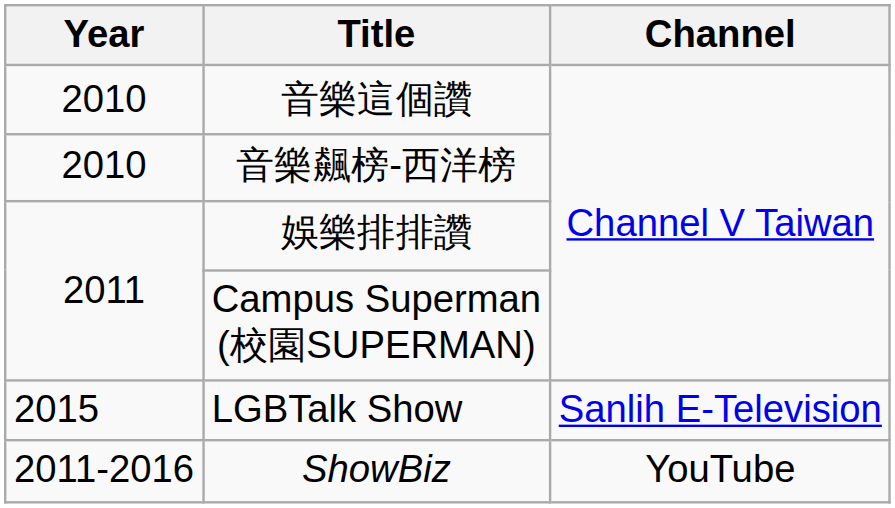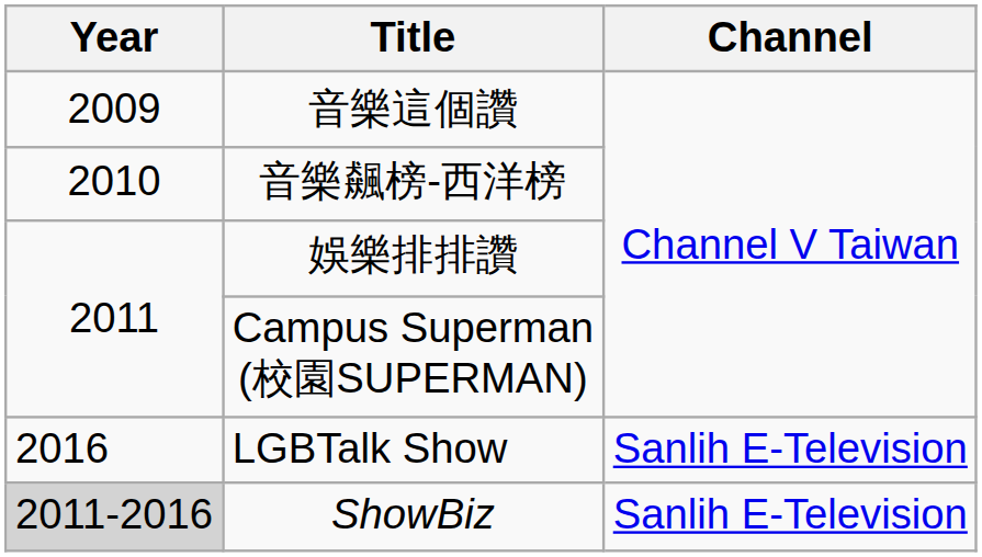音樂這個讚 | Year: 2010 -> 2009
LGBTalk Show | Year: 2015 -> 2016
ShowBiz | Year: no background -> lightgrey background
ShowBiz | Channel: YouTube -> Sanlih E-Television
